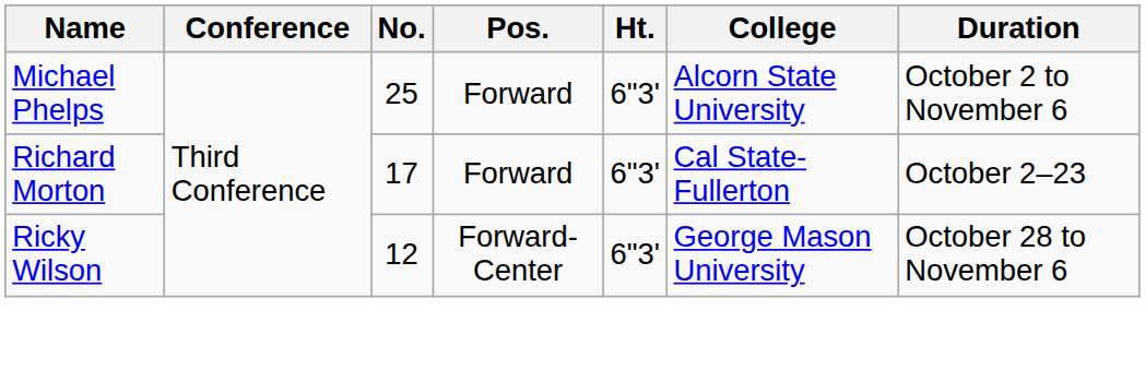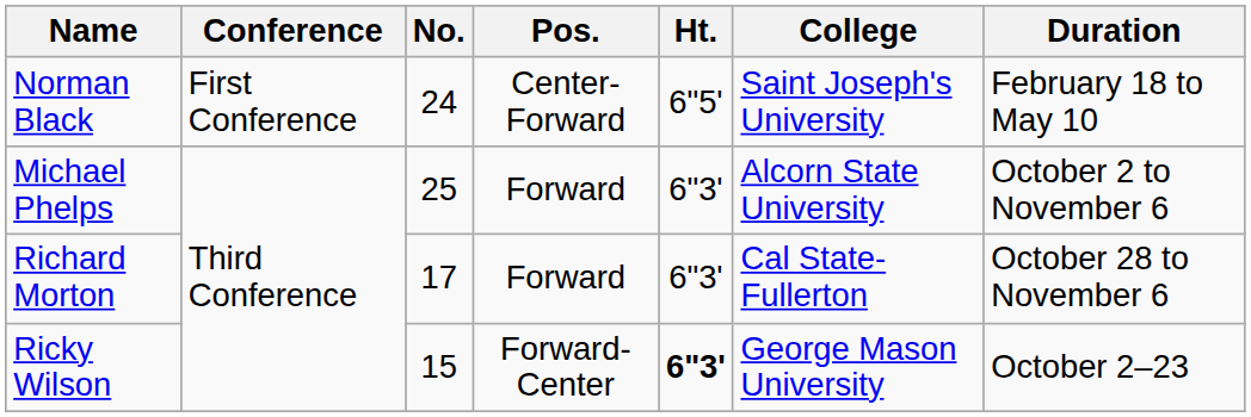+ row: Norman Black | First Conference | 24 | Center-Forward | 6"5' | Saint Joseph's University | February 18 to May 10
Richard Morton | Duration: October 2–23 -> October 28 to November 6
Ricky Wilson | No.: 12 -> 15
Ricky Wilson | Ht.: normal -> bold
Ricky Wilson | Duration: October 28 to November 6 -> October 2–23
